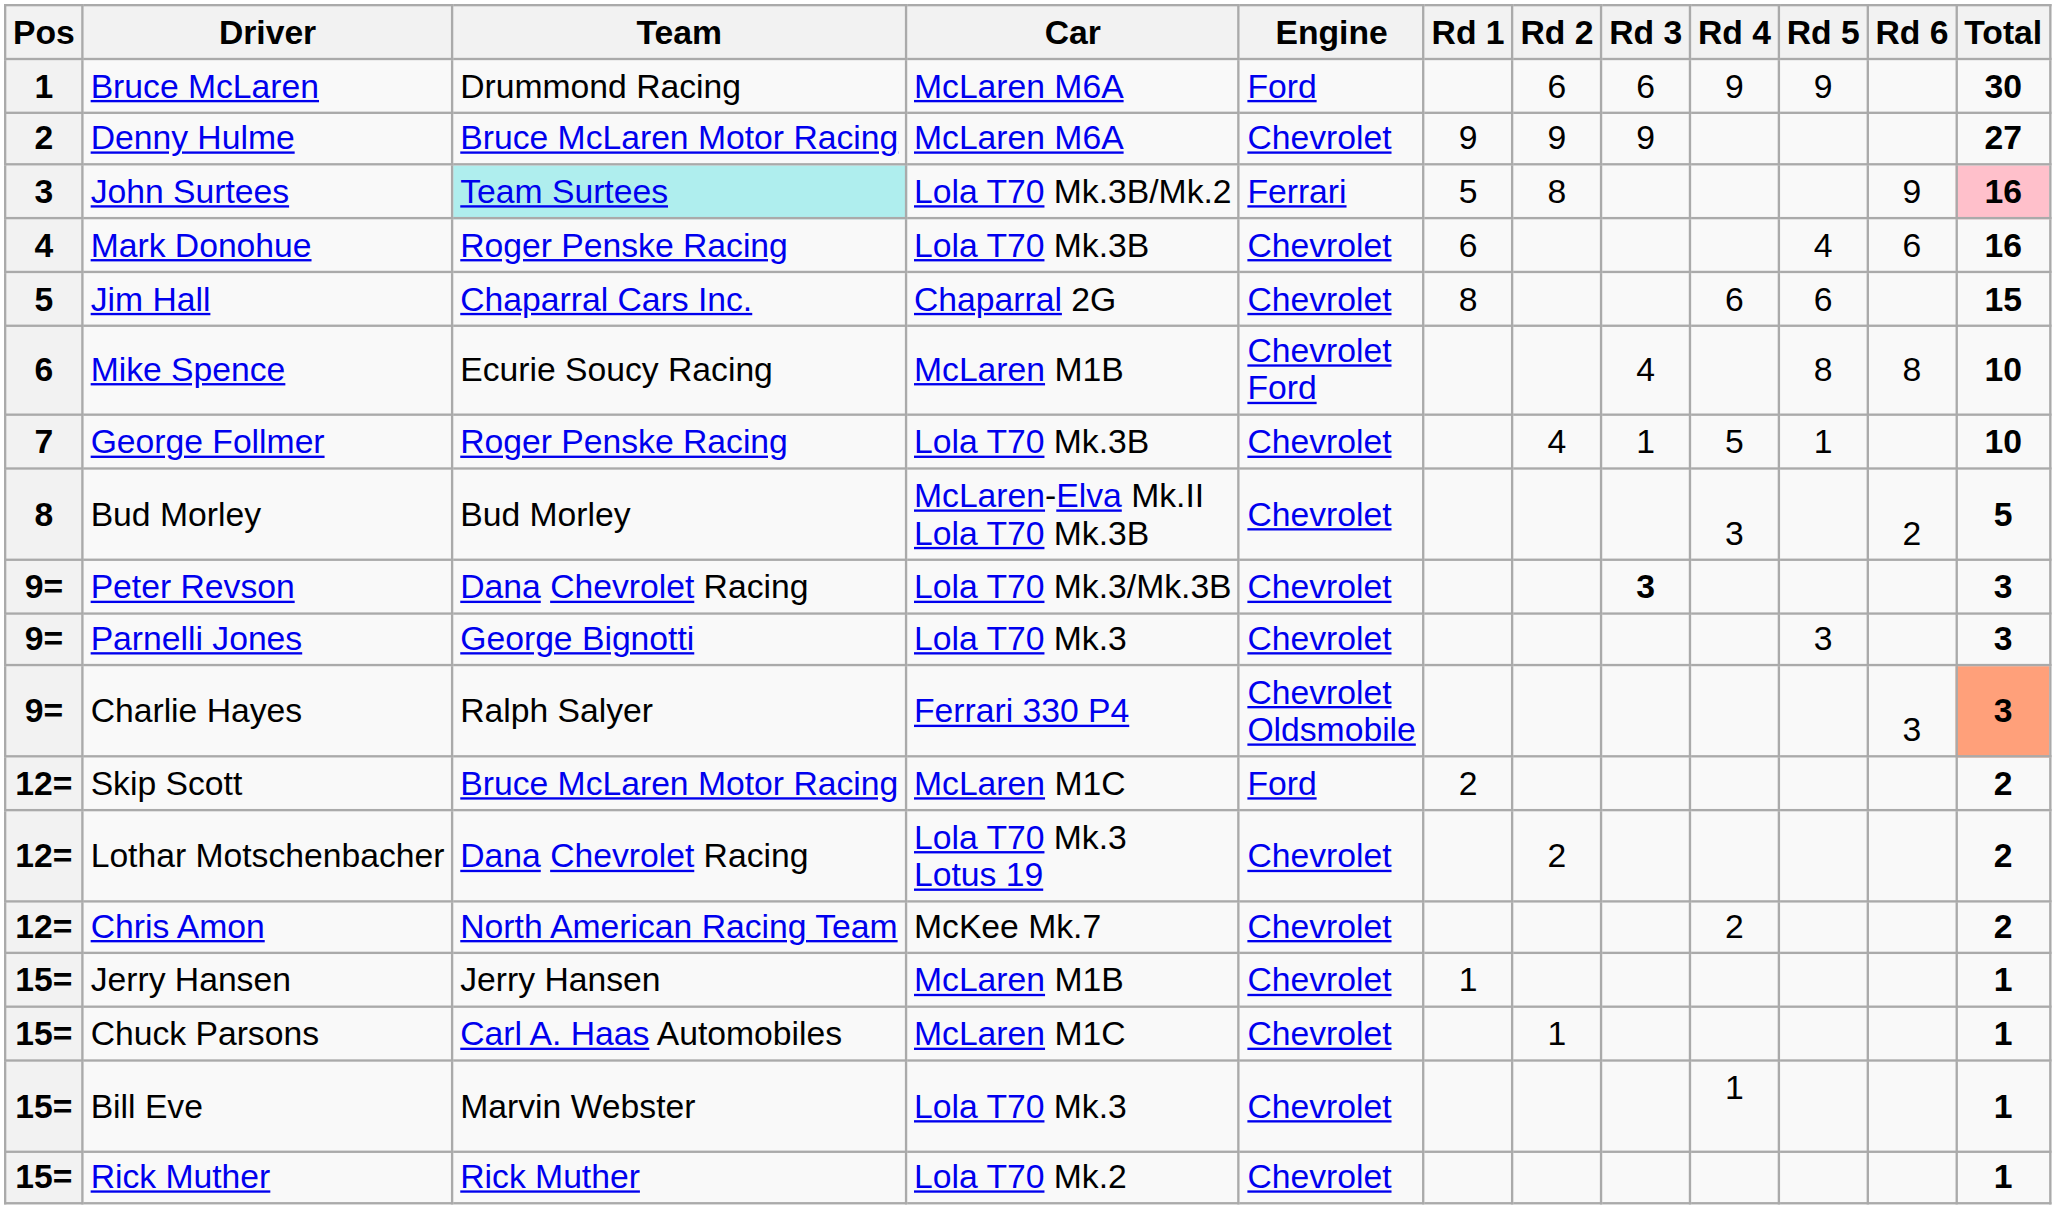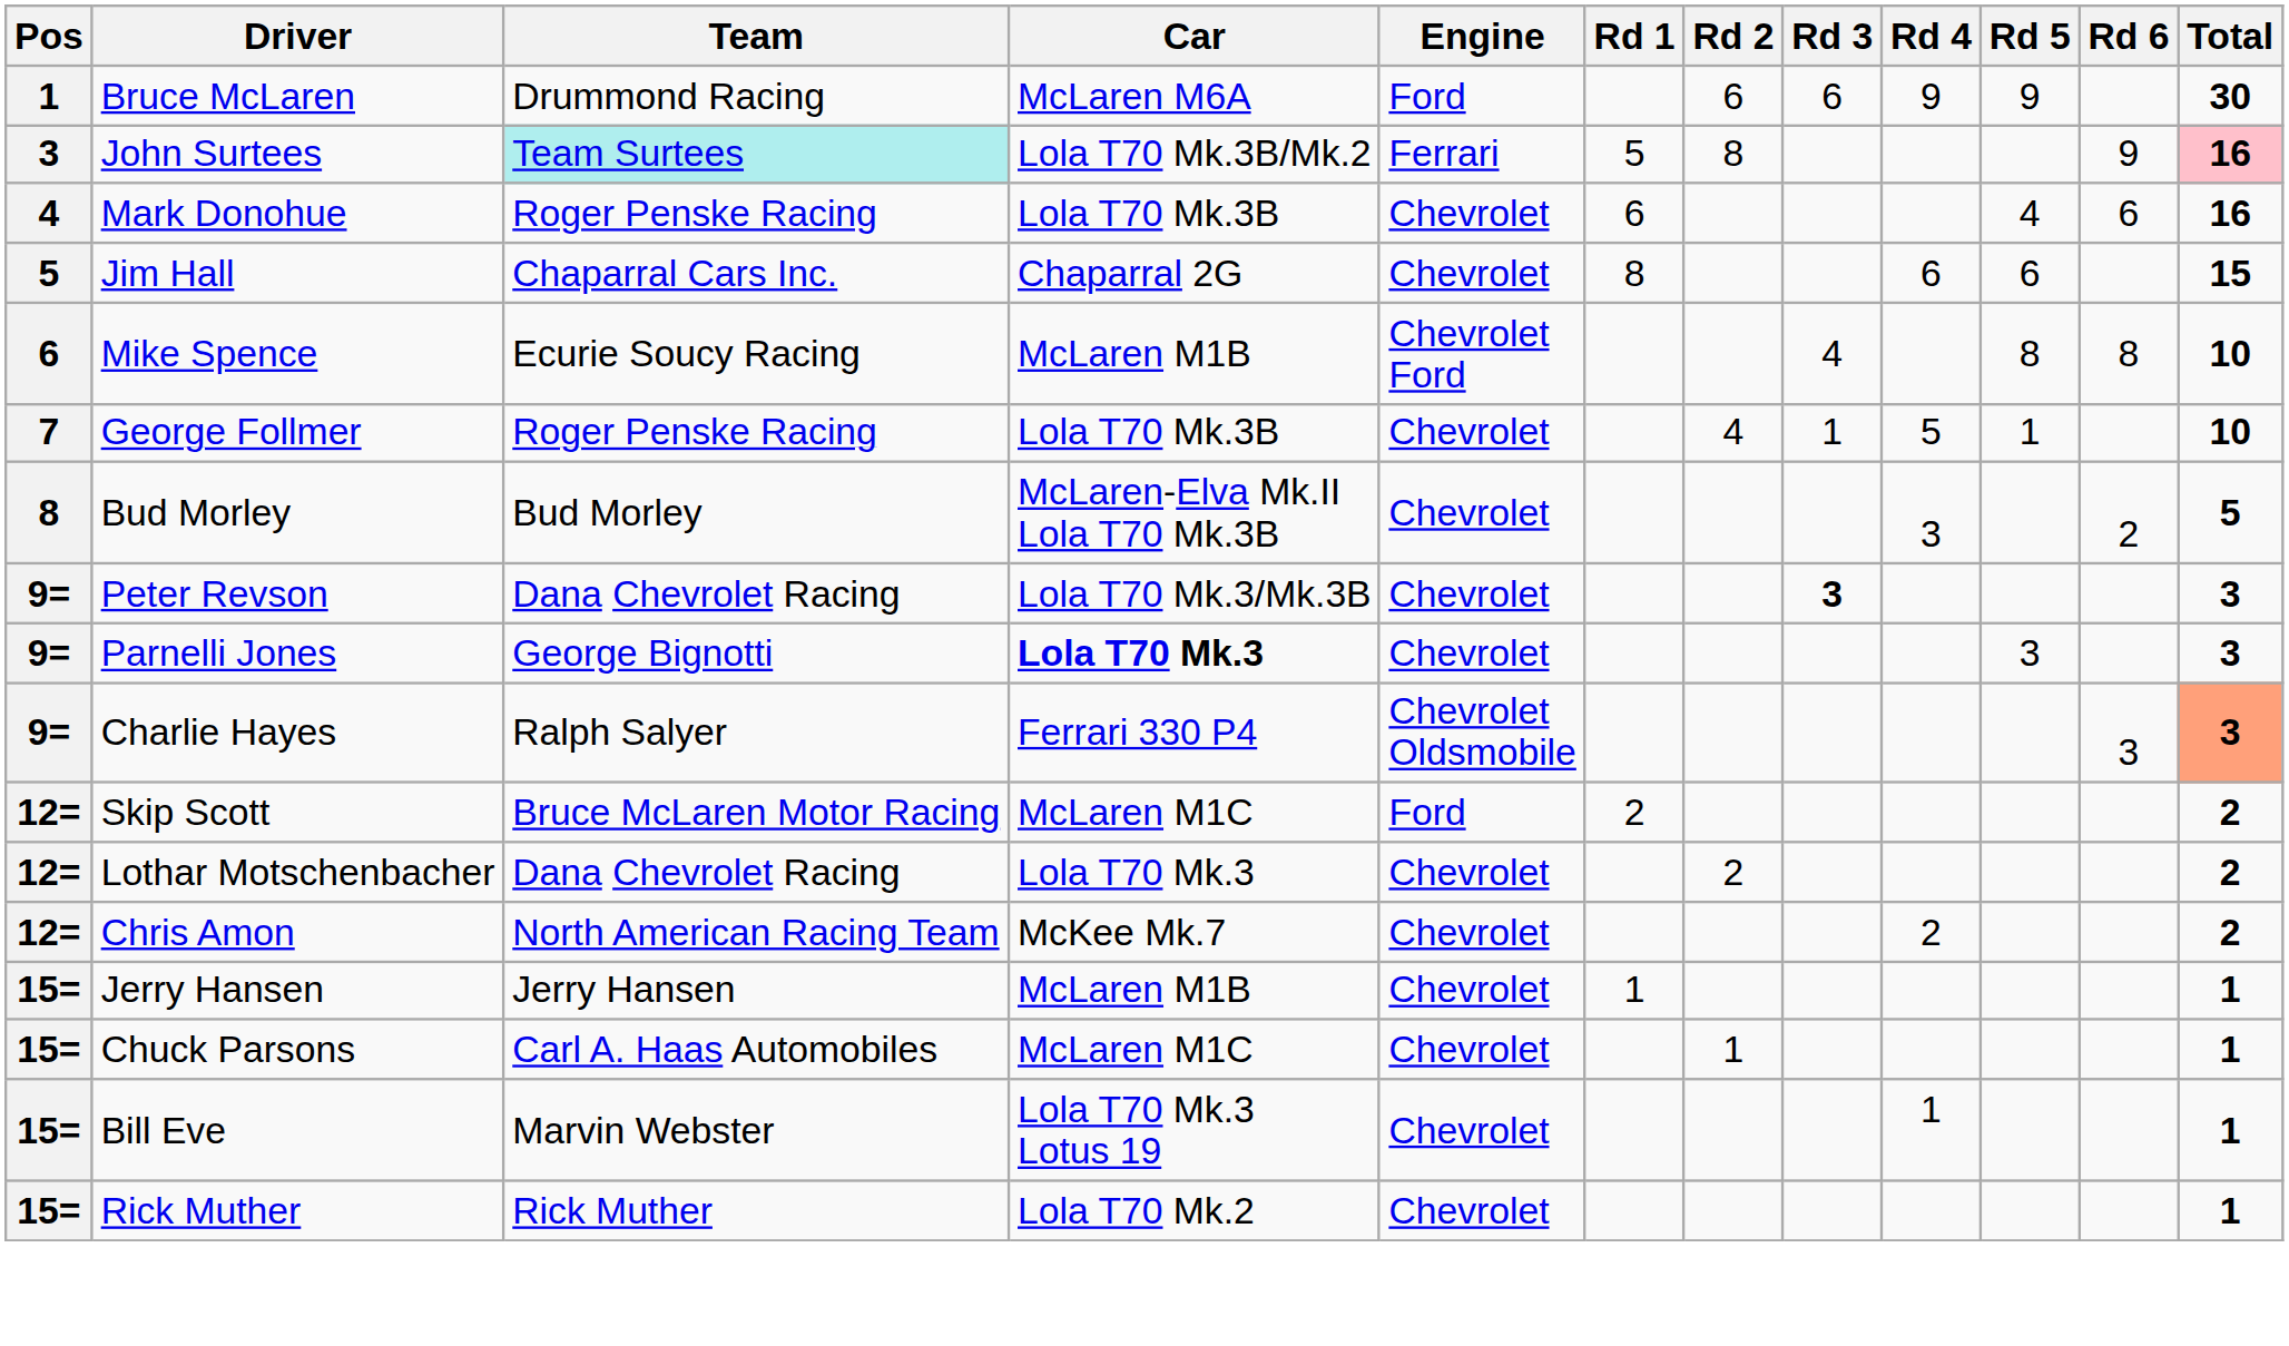- row: 2 | Denny Hulme | Bruce McLaren Motor Racing | McLaren M6A | Chevrolet | 9 | 9 | 9 | 27
Parnelli Jones | Car: normal -> bold
Lothar Motschenbacher | Car: Lola T70 Mk.3 Lotus 19 -> Lola T70 Mk.3
Bill Eve | Car: Lola T70 Mk.3 -> Lola T70 Mk.3 Lotus 19
